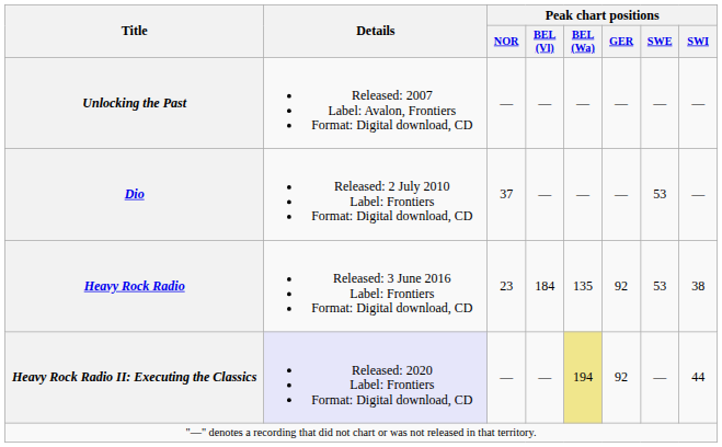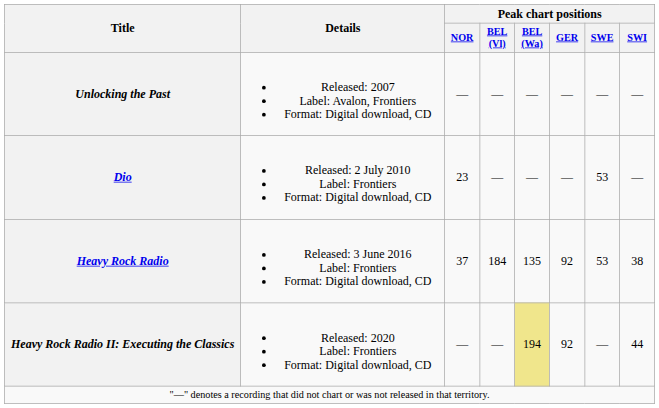Dio | Peak chart positions / NOR: 37 -> 23
Heavy Rock Radio | Peak chart positions / NOR: 23 -> 37
Heavy Rock Radio II: Executing the Classics | Details: lavender background -> no background
